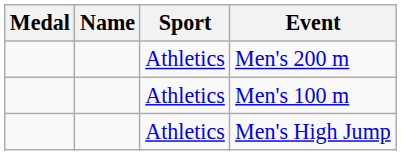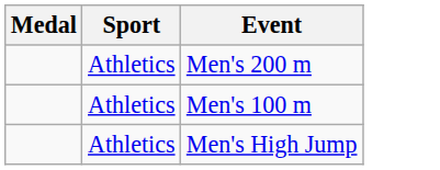- column: Name
